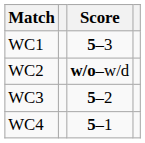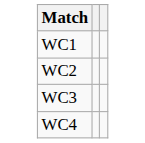- column: Score | 5–3 | w/o–w/d | 5–2 | 5–1
